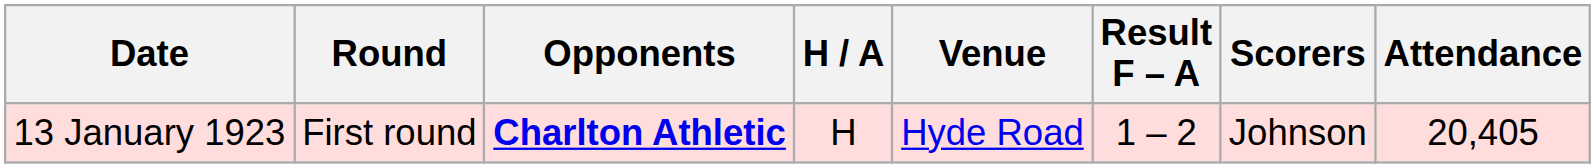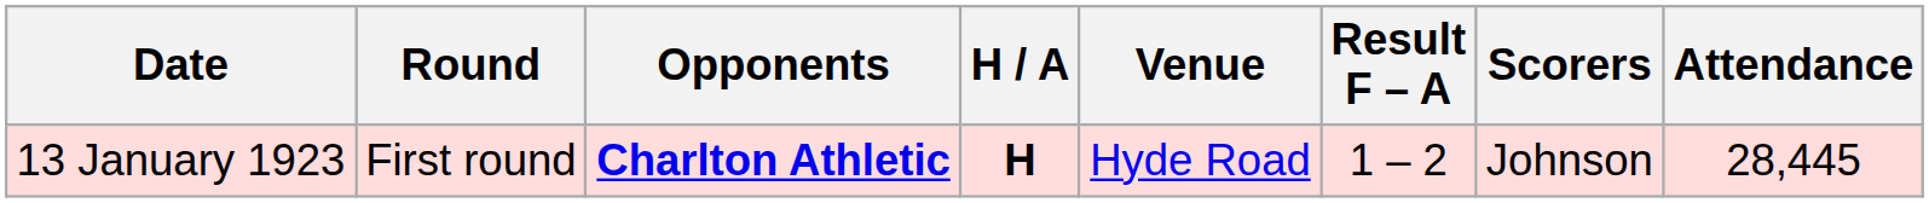13 January 1923 | H / A: normal -> bold
13 January 1923 | Attendance: 20,405 -> 28,445
